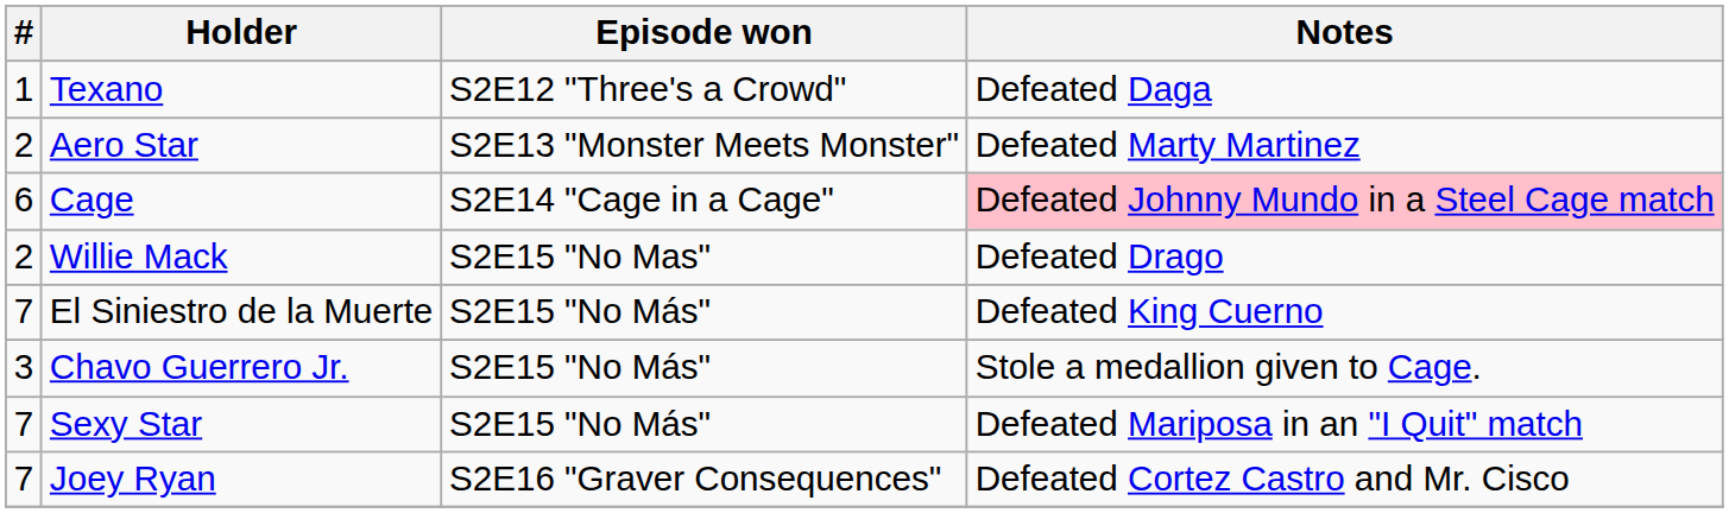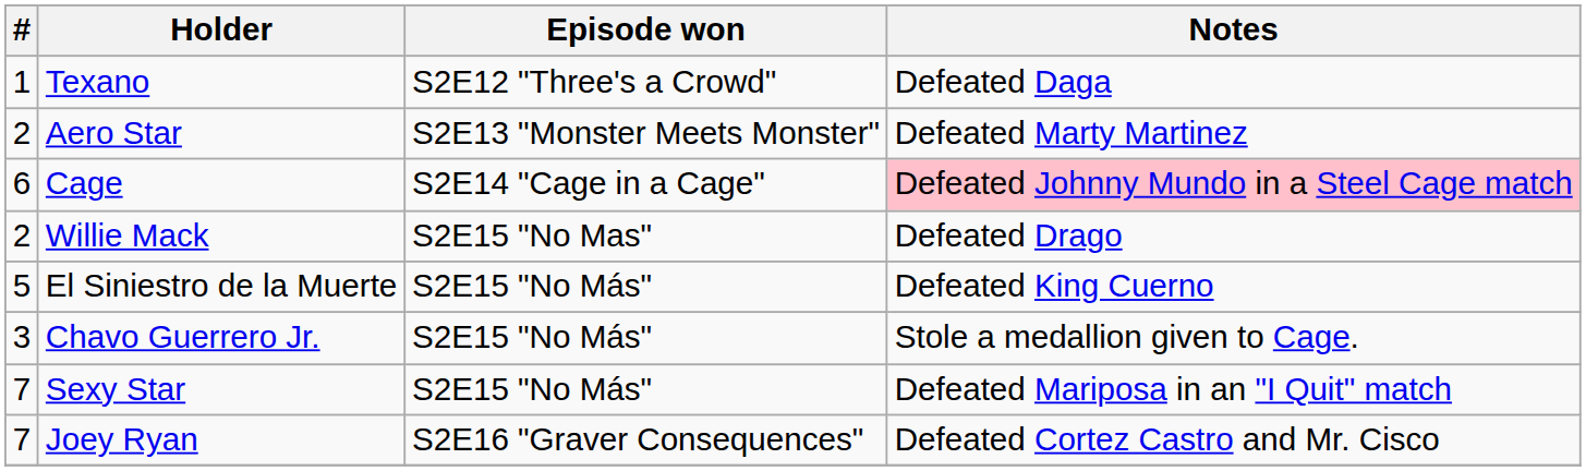El Siniestro de la Muerte | #: 7 -> 5
